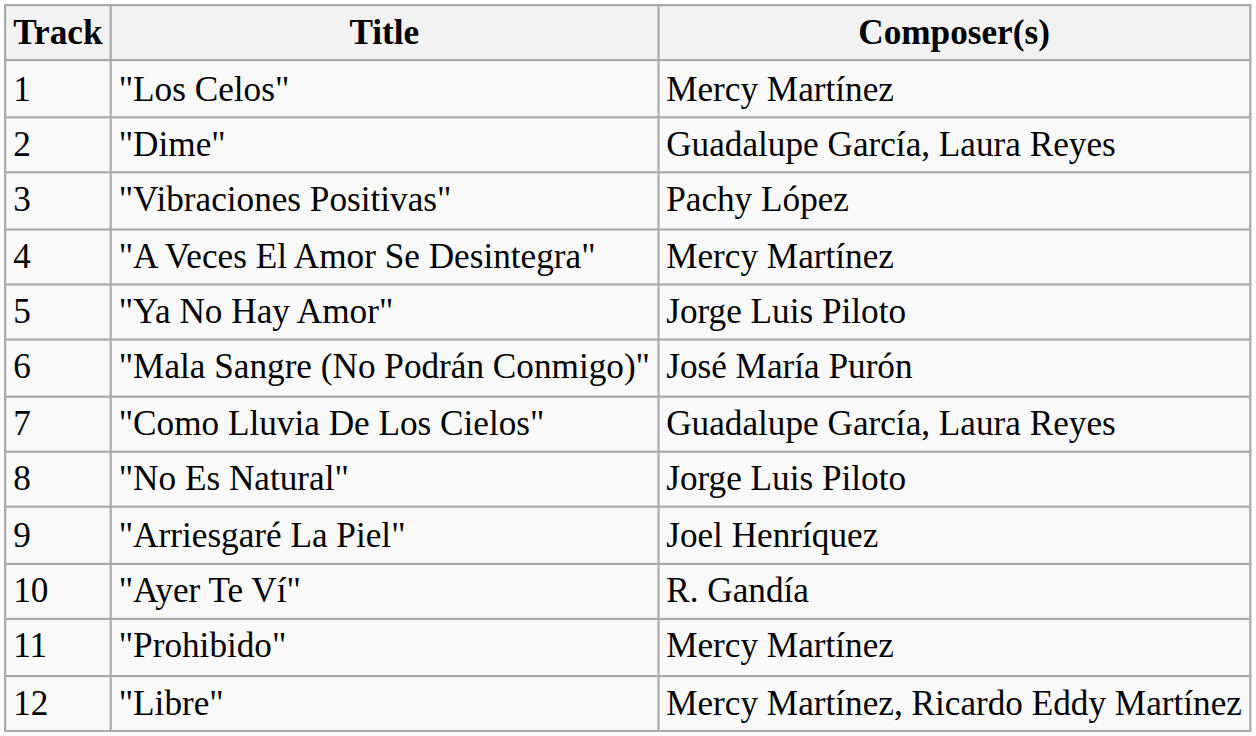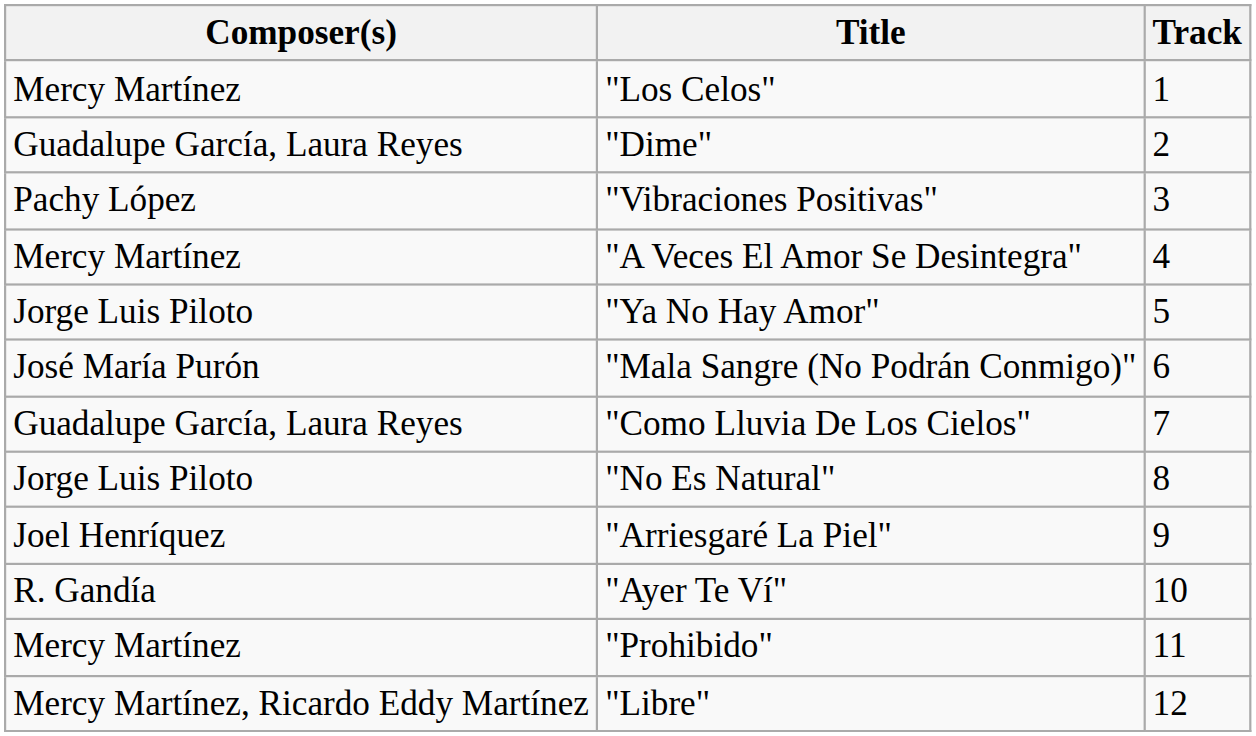columns swapped: Track <-> Composer(s)
